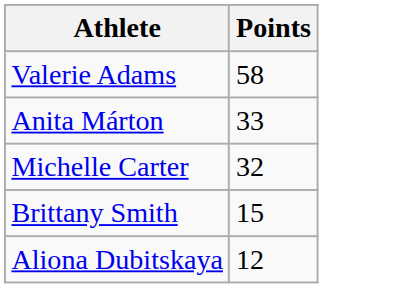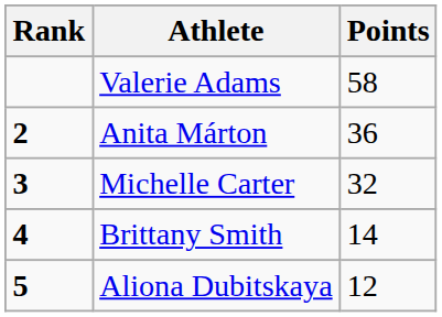+ column: Rank | 2 | 3 | 4 | 5
Anita Márton | Points: 33 -> 36
Brittany Smith | Points: 15 -> 14
